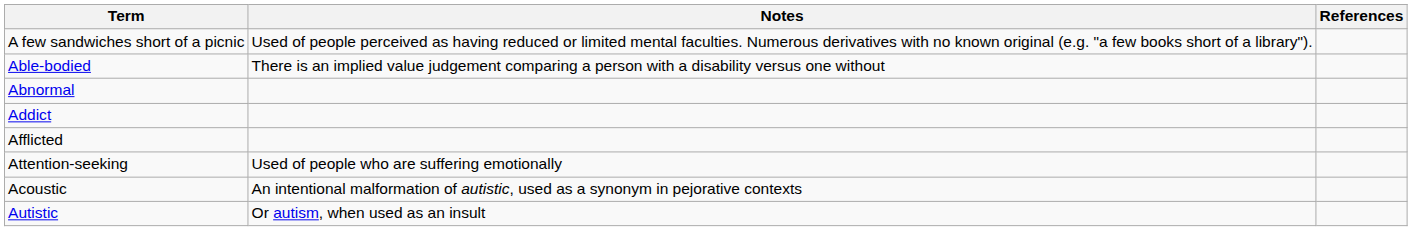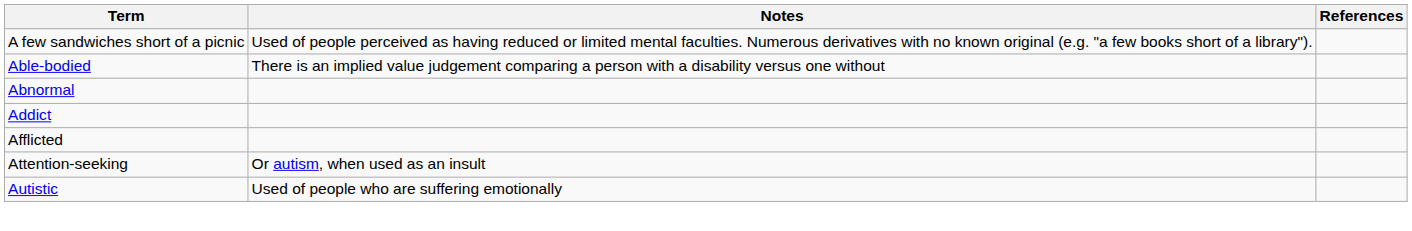Attention-seeking | Notes: Used of people who are suffering emotionally -> Or autism, when used as an insult
- row: Acoustic | An intentional malformation of autistic, used as a synonym in pejorative contexts
Autistic | Notes: Or autism, when used as an insult -> Used of people who are suffering emotionally
